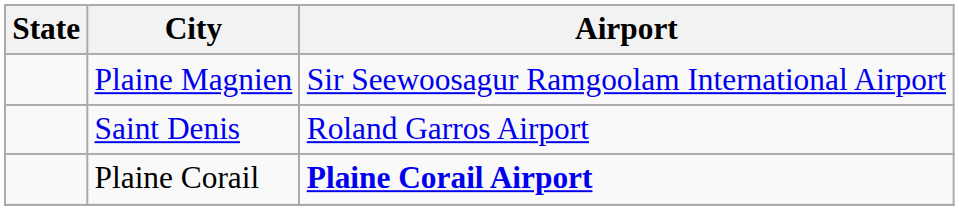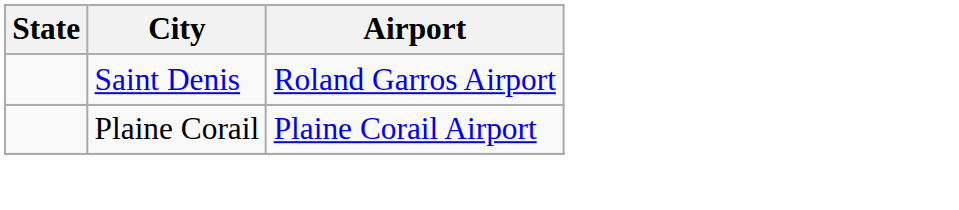- row: Plaine Magnien | Sir Seewoosagur Ramgoolam International Airport
Plaine Corail | Airport: bold -> normal
